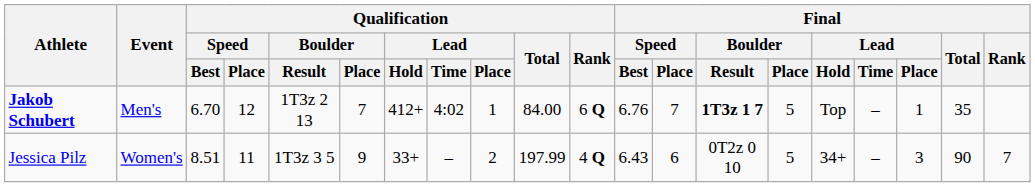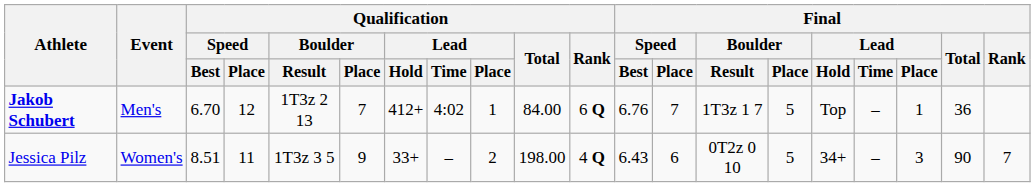Jakob Schubert | Final / Boulder / Result: bold -> normal
Jakob Schubert | Final / Total: 35 -> 36
Jessica Pilz | Qualification / Total: 197.99 -> 198.00
